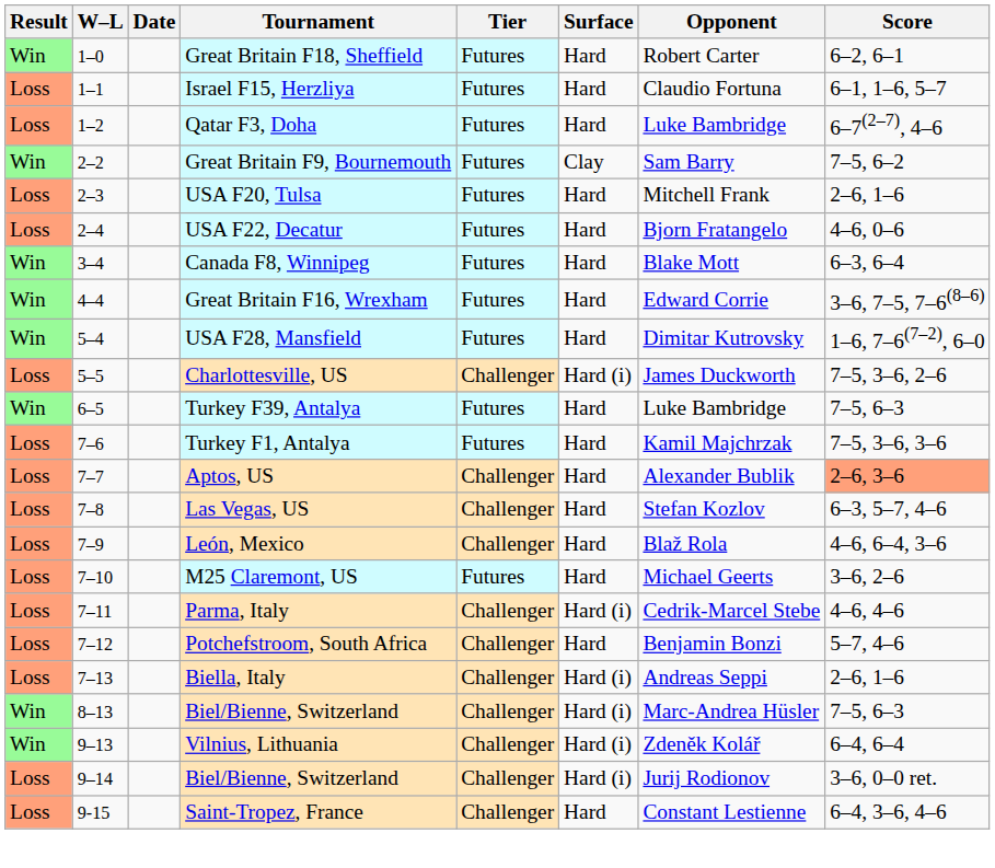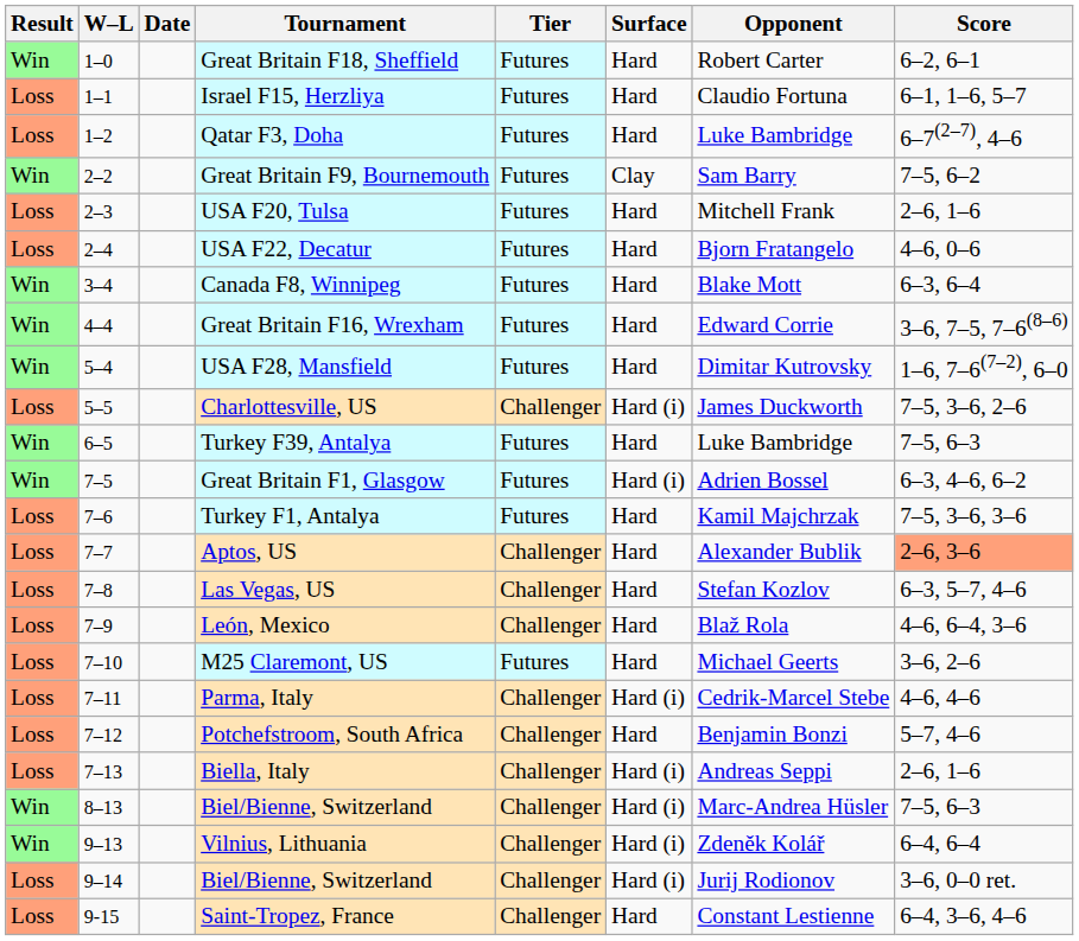+ row: Win | 7–5 | Great Britain F1, Glasgow | Futures | Hard (i) | Adrien Bossel | 6–3, 4–6, 6–2
